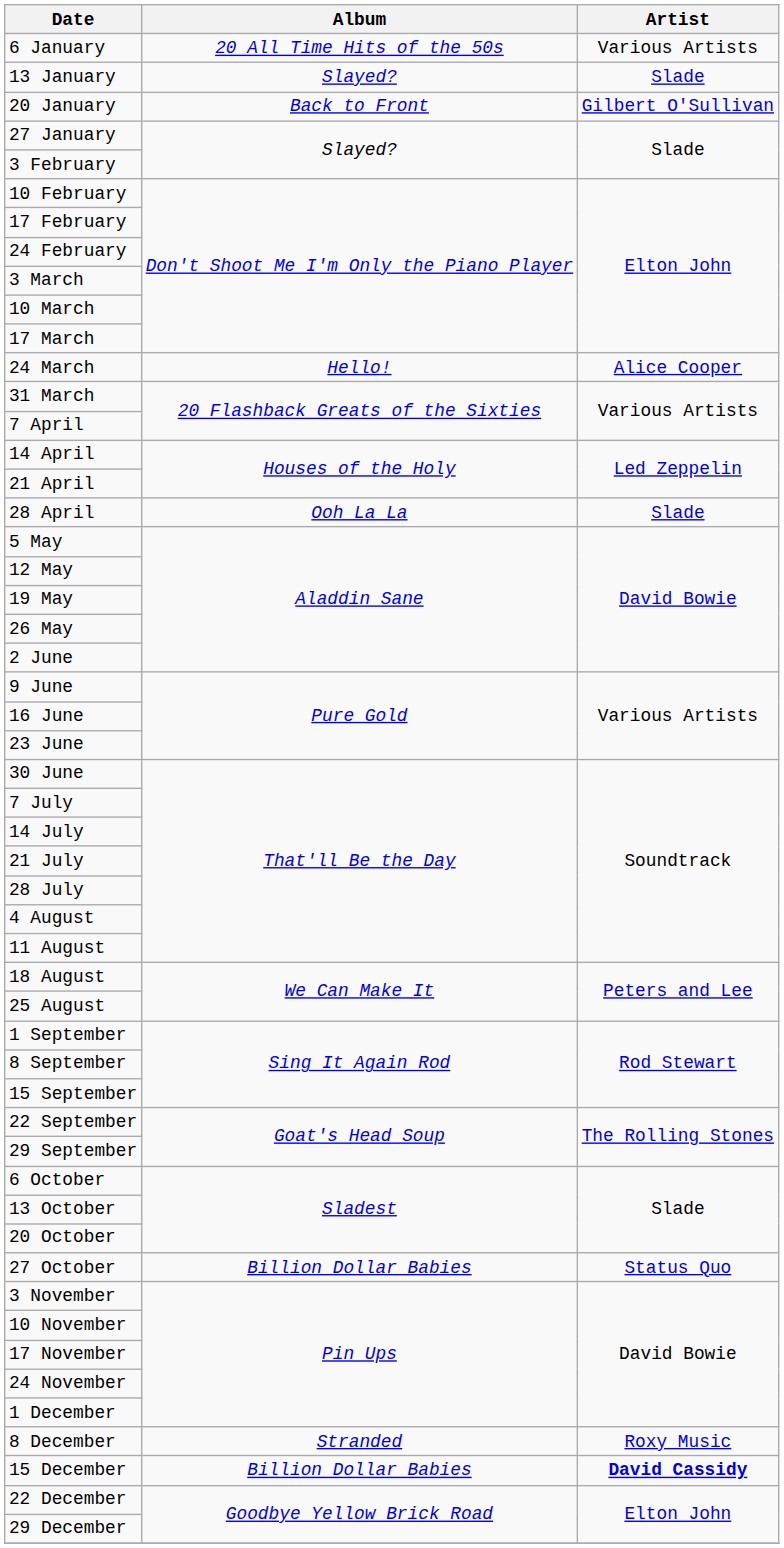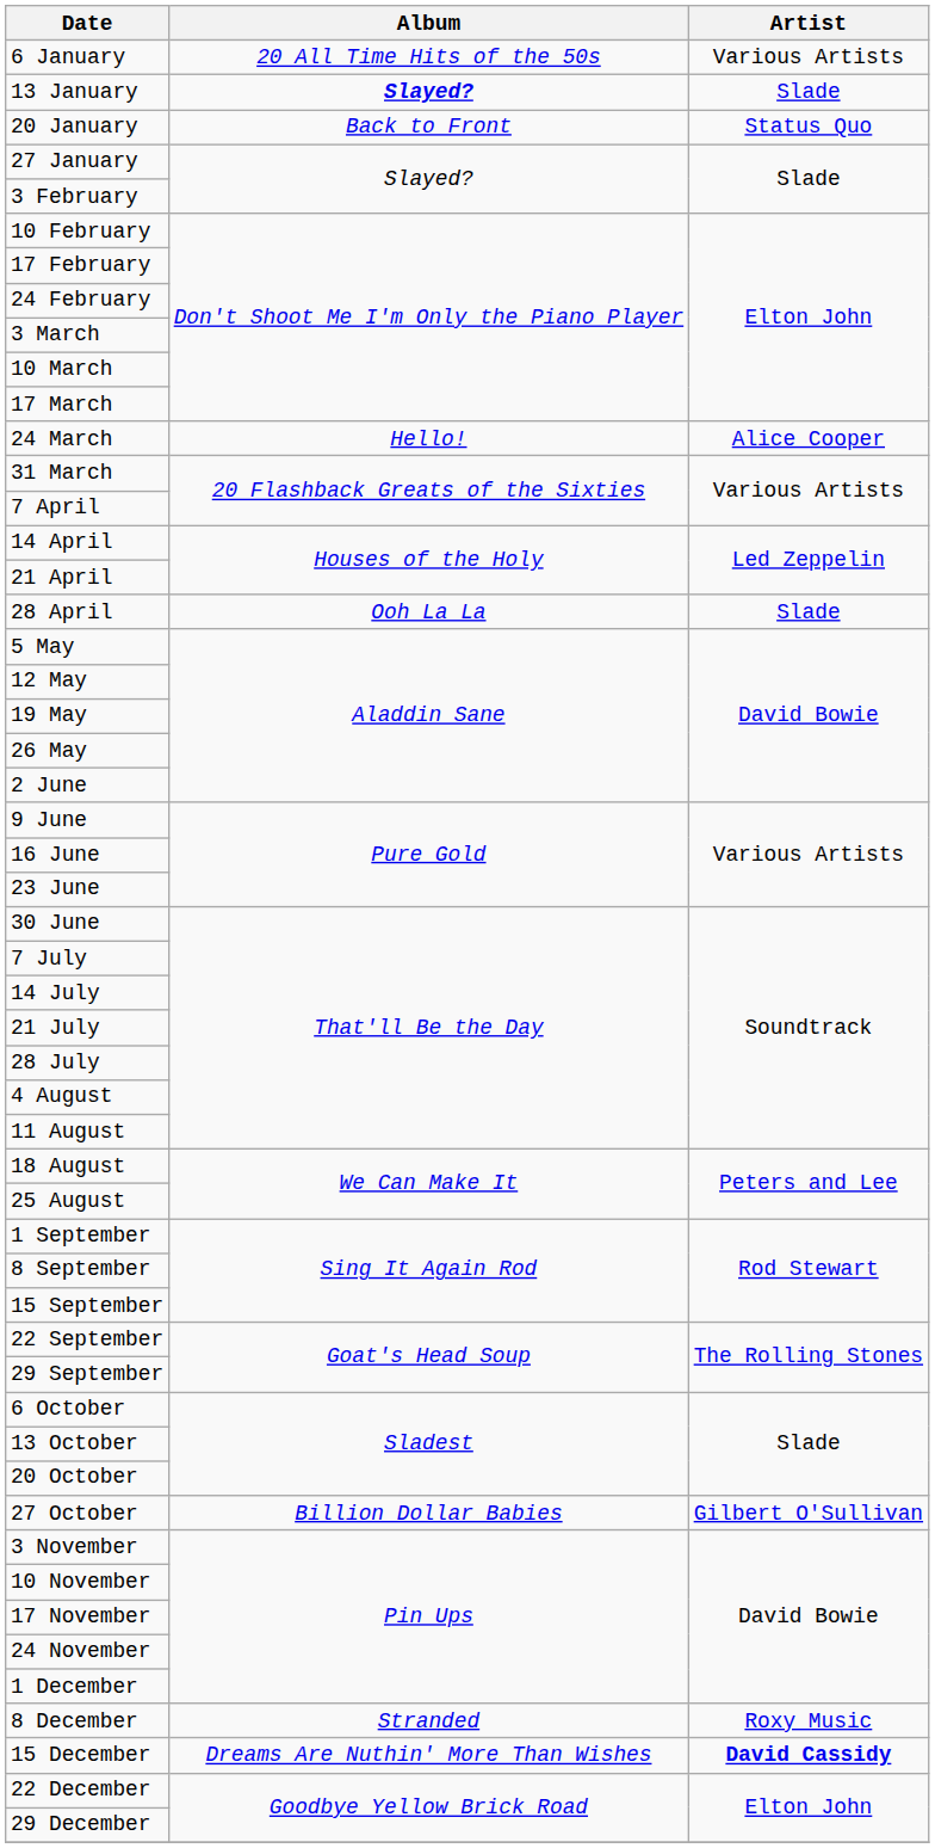13 January | Album: normal -> bold
20 January | Artist: Gilbert O'Sullivan -> Status Quo
27 October | Artist: Status Quo -> Gilbert O'Sullivan
15 December | Album: Billion Dollar Babies -> Dreams Are Nuthin' More Than Wishes
